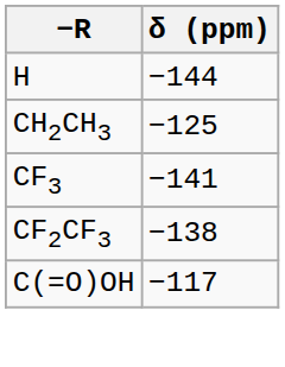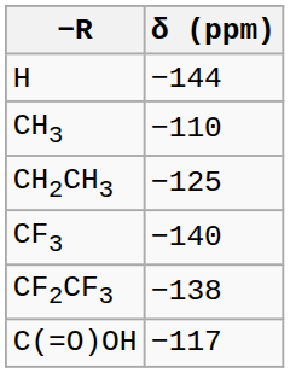+ row: CH3 | −110
CF3 | δ (ppm): −141 -> −140
